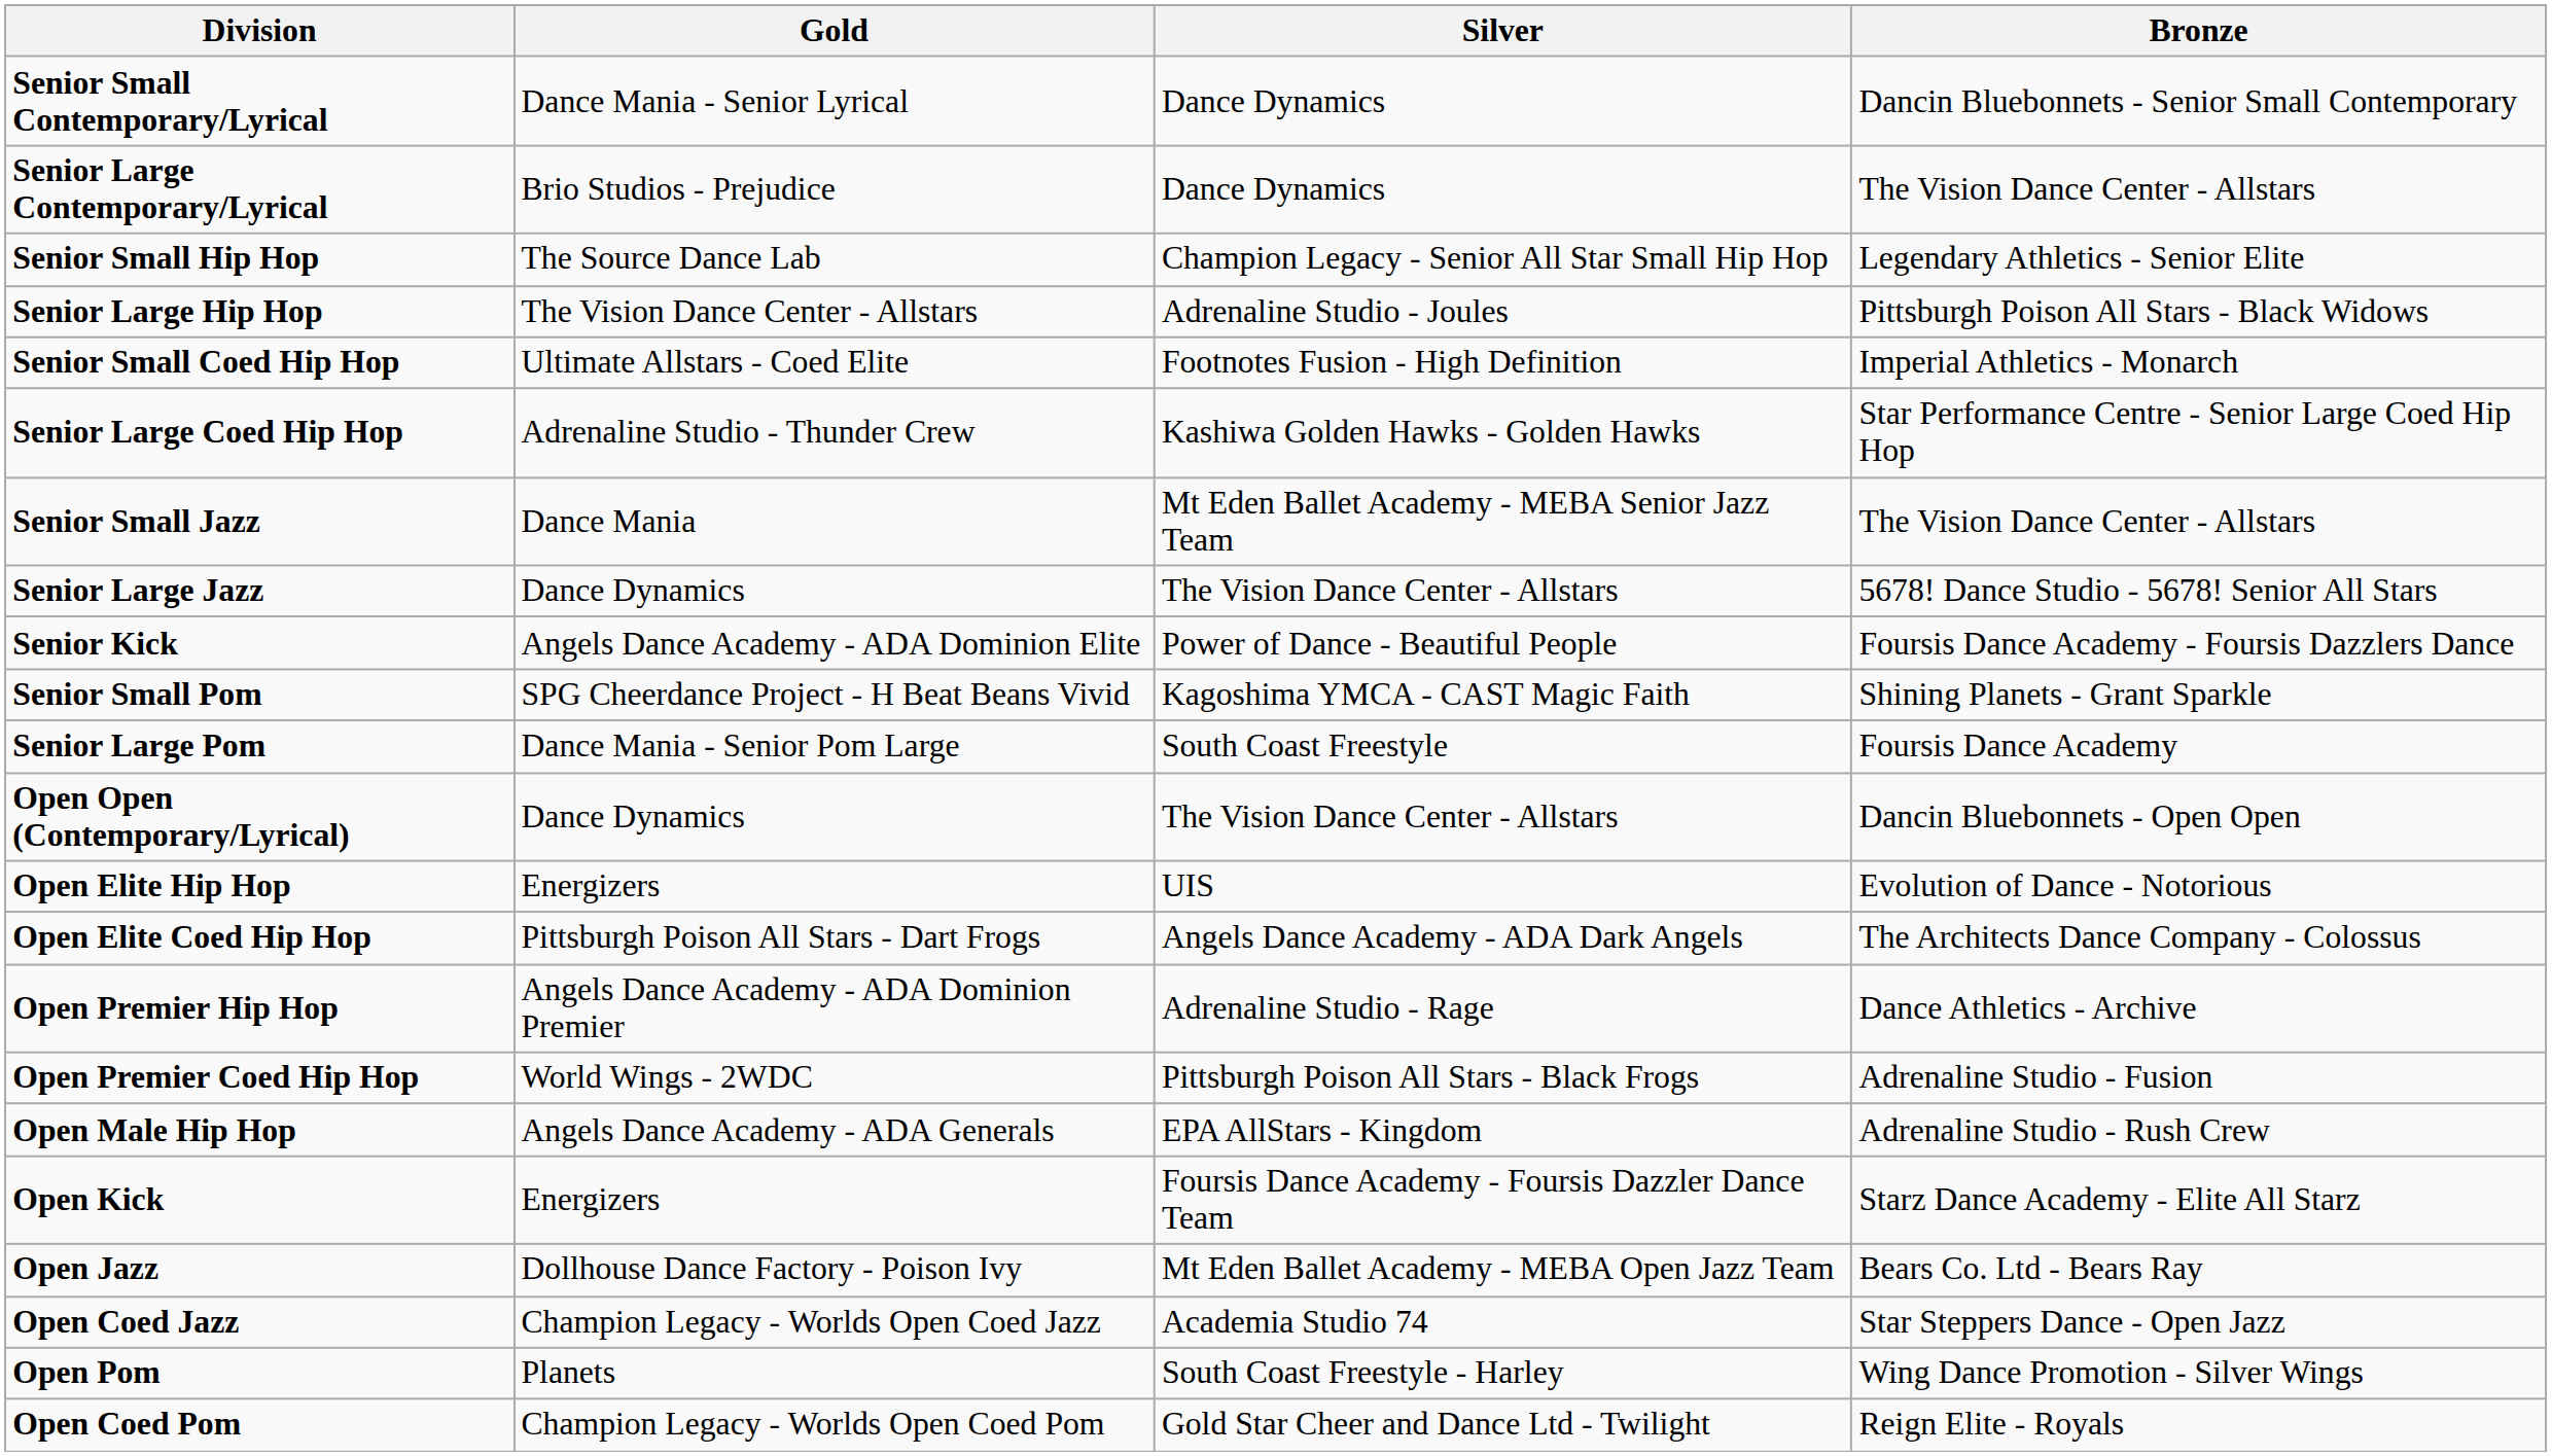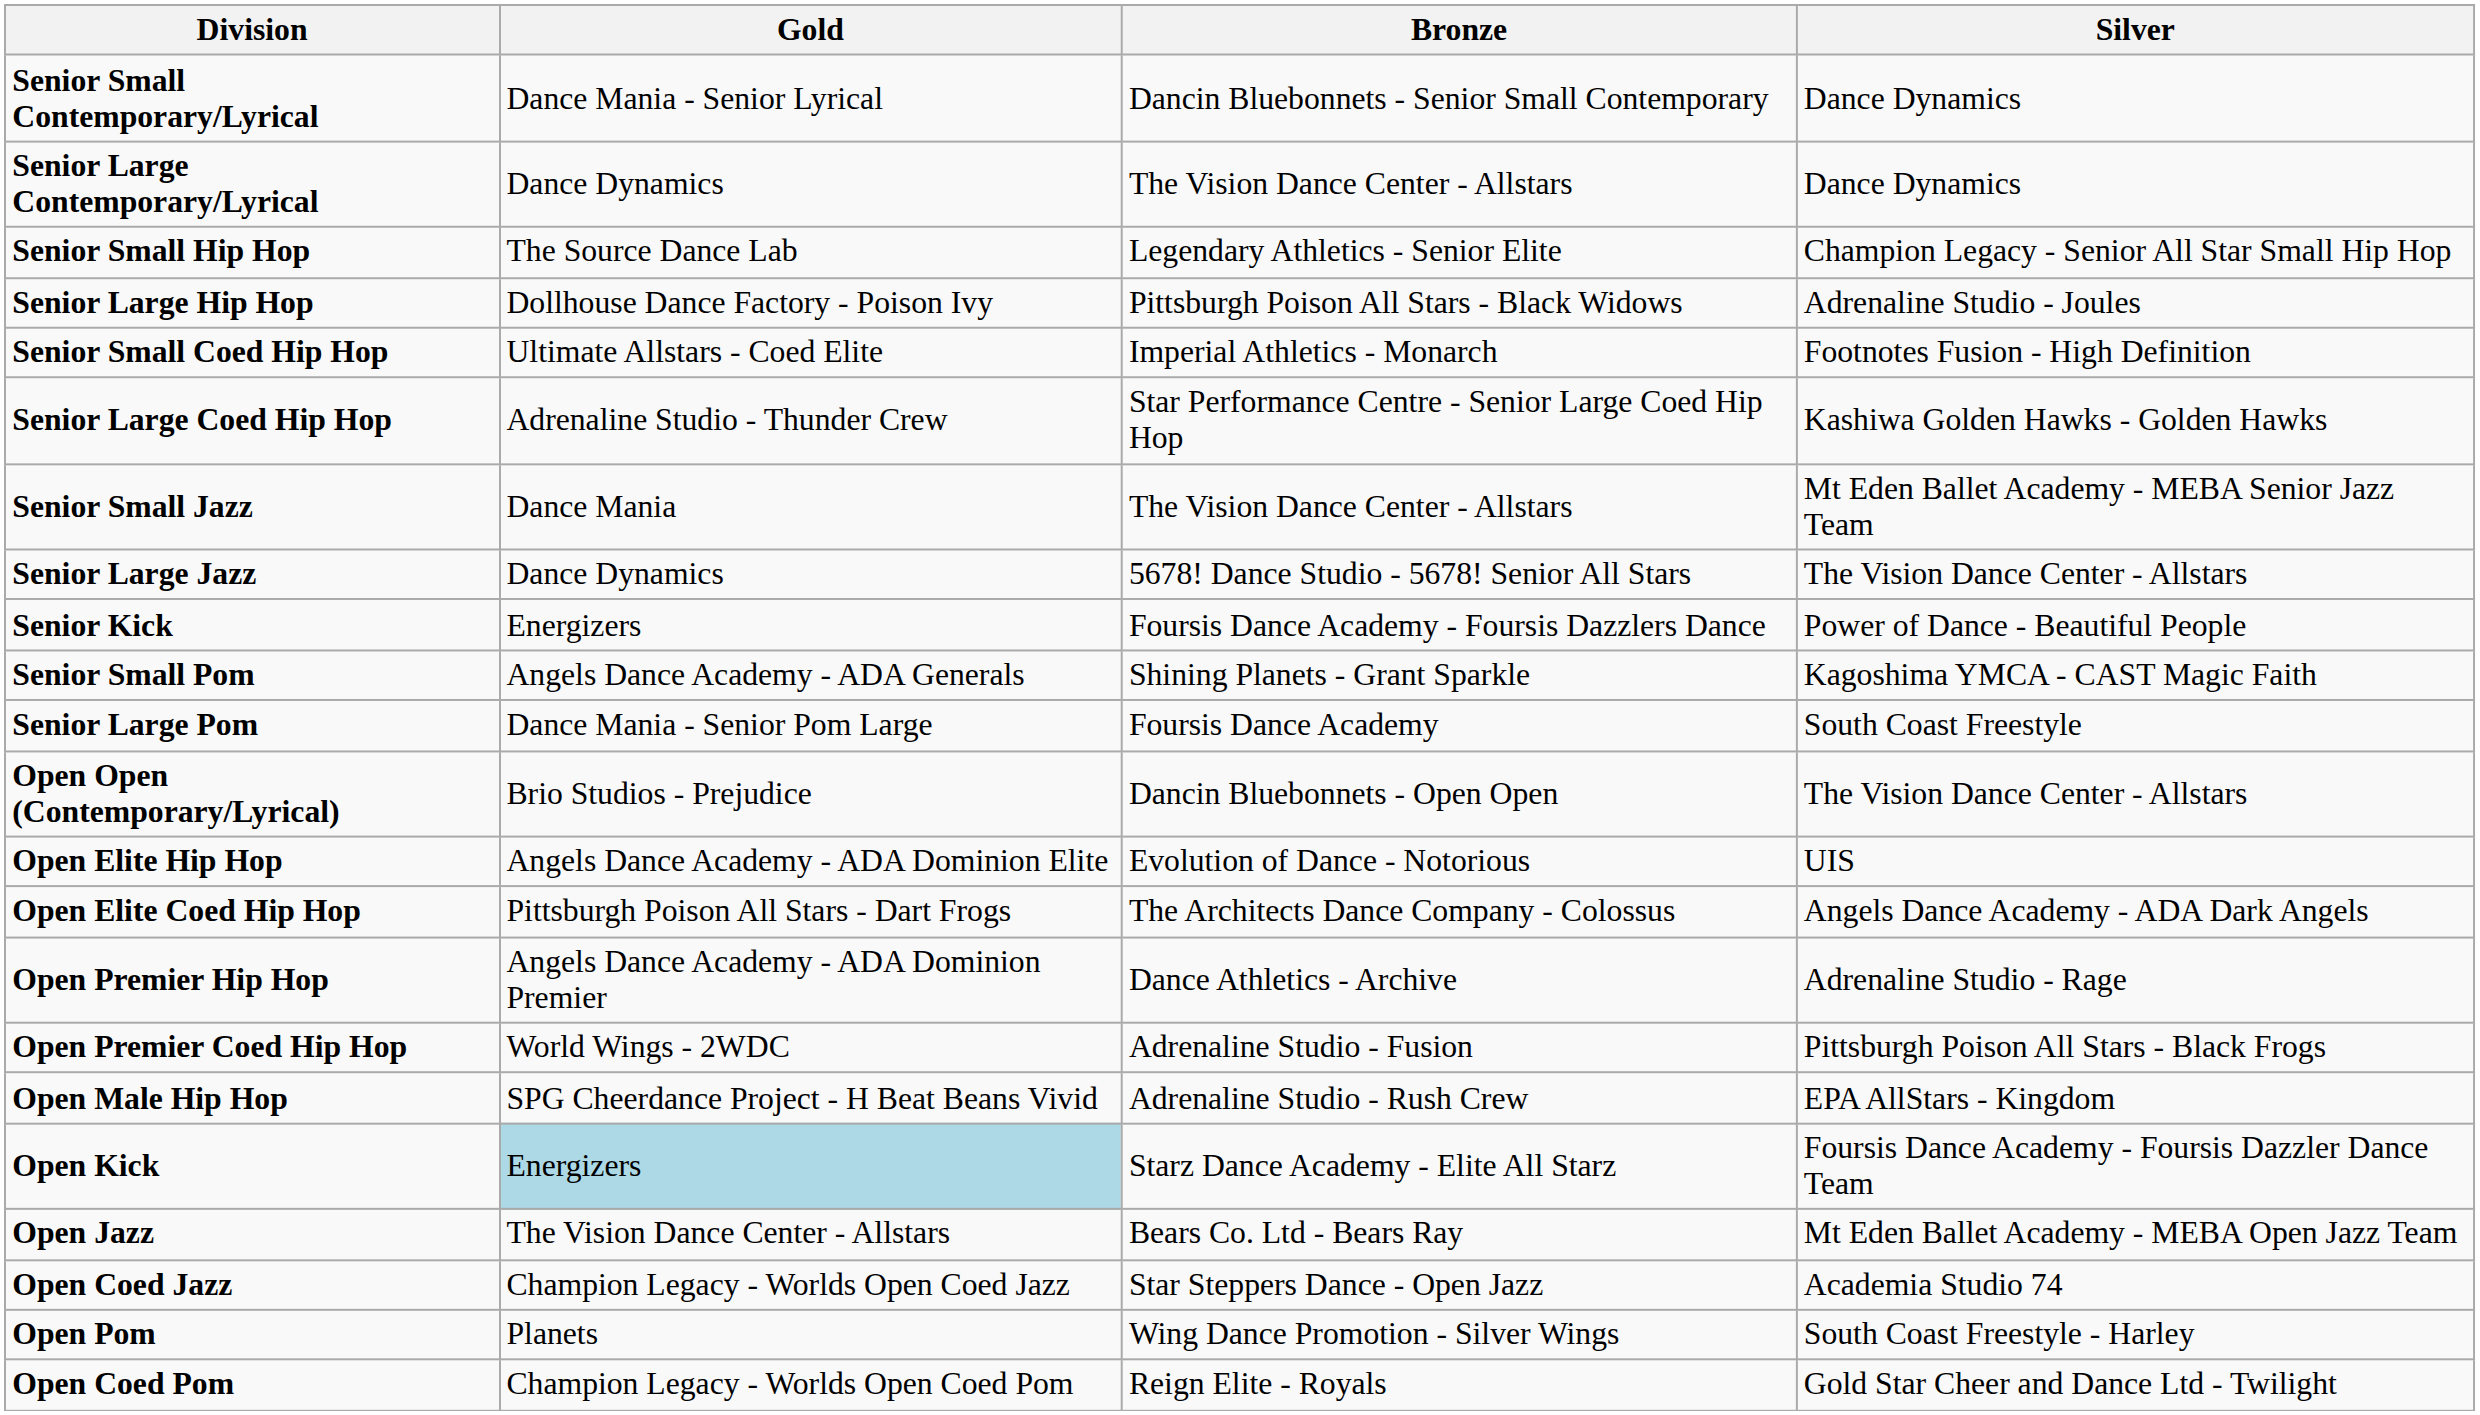columns swapped: Silver <-> Bronze
Senior Large Contemporary/Lyrical | Gold: Brio Studios - Prejudice -> Dance Dynamics
Senior Large Hip Hop | Gold: The Vision Dance Center - Allstars -> Dollhouse Dance Factory - Poison Ivy
Senior Kick | Gold: Angels Dance Academy - ADA Dominion Elite -> Energizers
Senior Small Pom | Gold: SPG Cheerdance Project - H Beat Beans Vivid -> Angels Dance Academy - ADA Generals
Open Open (Contemporary/Lyrical) | Gold: Dance Dynamics -> Brio Studios - Prejudice
Open Elite Hip Hop | Gold: Energizers -> Angels Dance Academy - ADA Dominion Elite
Open Male Hip Hop | Gold: Angels Dance Academy - ADA Generals -> SPG Cheerdance Project - H Beat Beans Vivid
Open Kick | Gold: no background -> lightblue background
Open Jazz | Gold: Dollhouse Dance Factory - Poison Ivy -> The Vision Dance Center - Allstars
